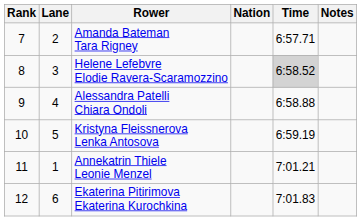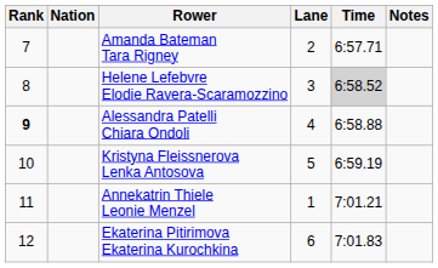columns swapped: Lane <-> Nation
Alessandra Patelli Chiara Ondoli | Rank: normal -> bold
